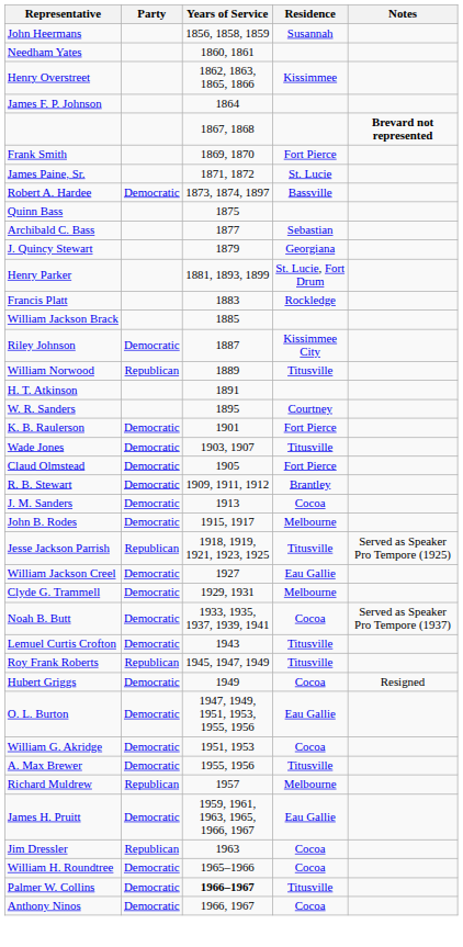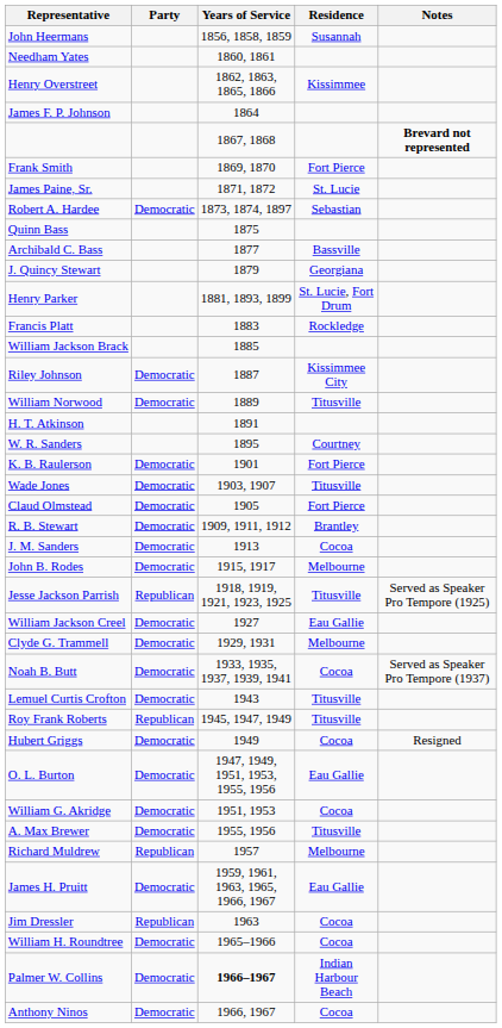Robert A. Hardee | Residence: Bassville -> Sebastian
Archibald C. Bass | Residence: Sebastian -> Bassville
William Norwood | Party: Republican -> Democratic
Palmer W. Collins | Residence: Titusville -> Indian Harbour Beach
